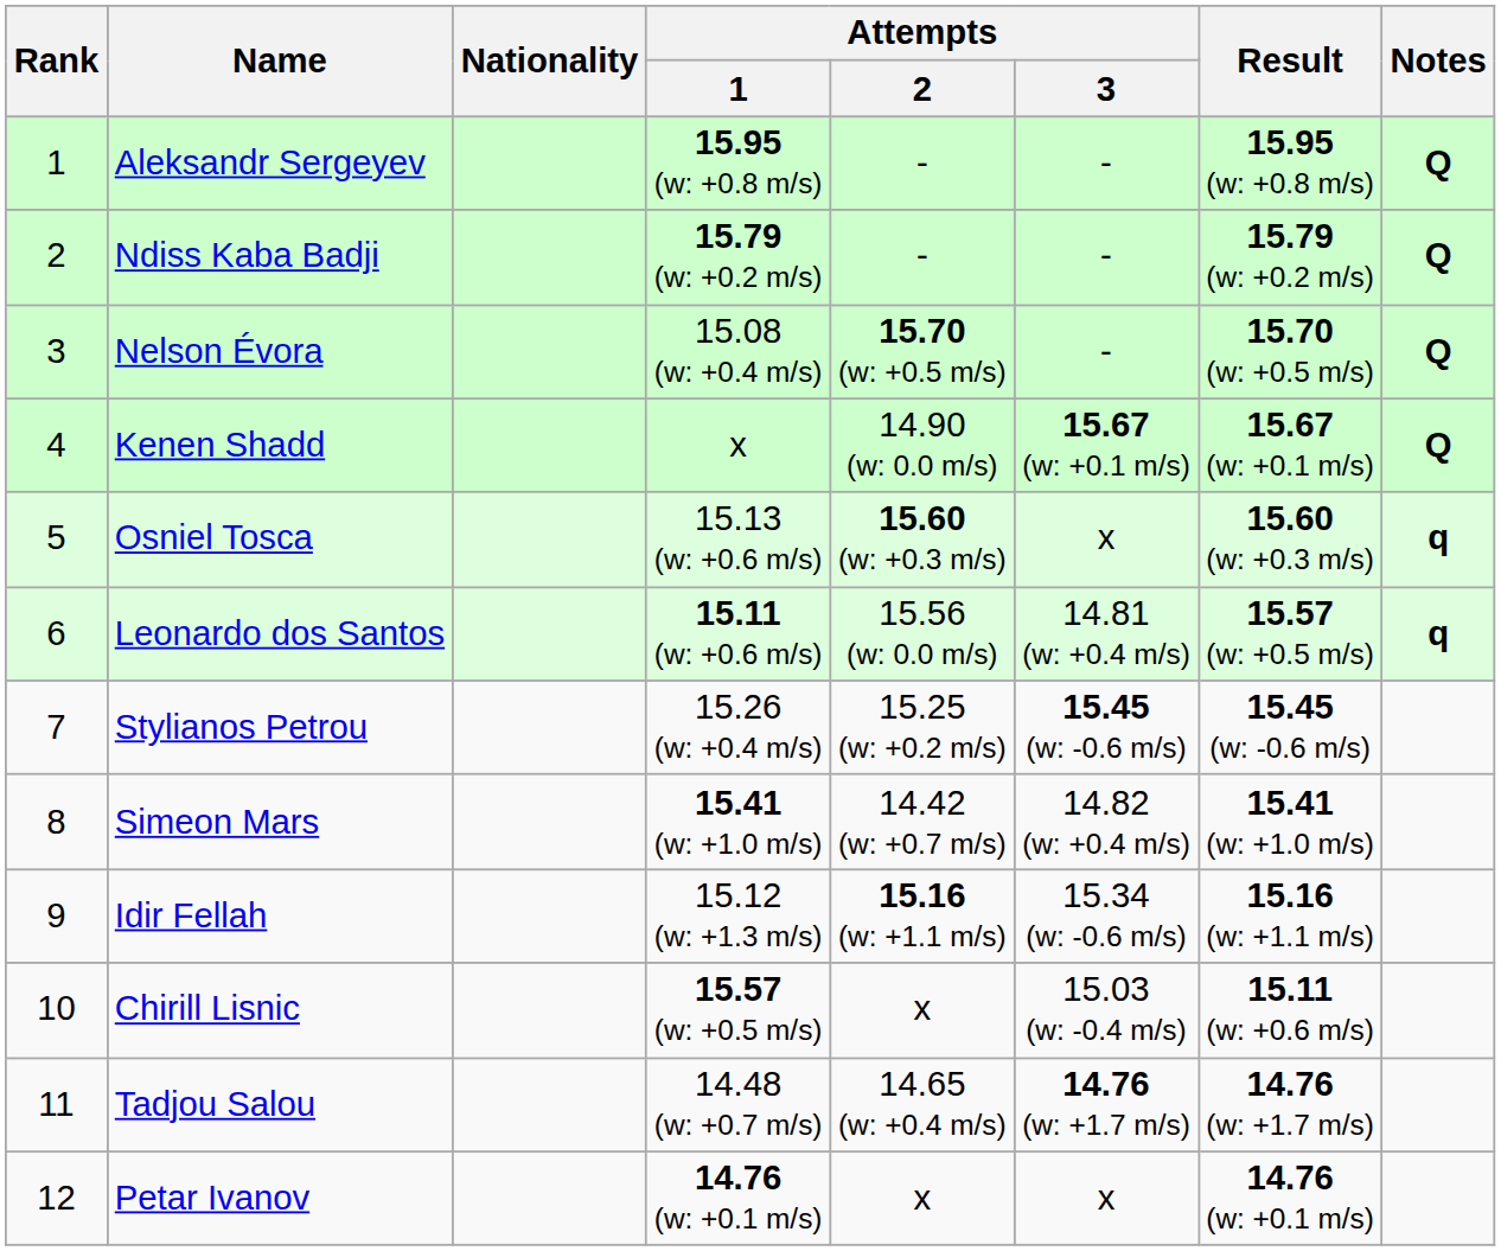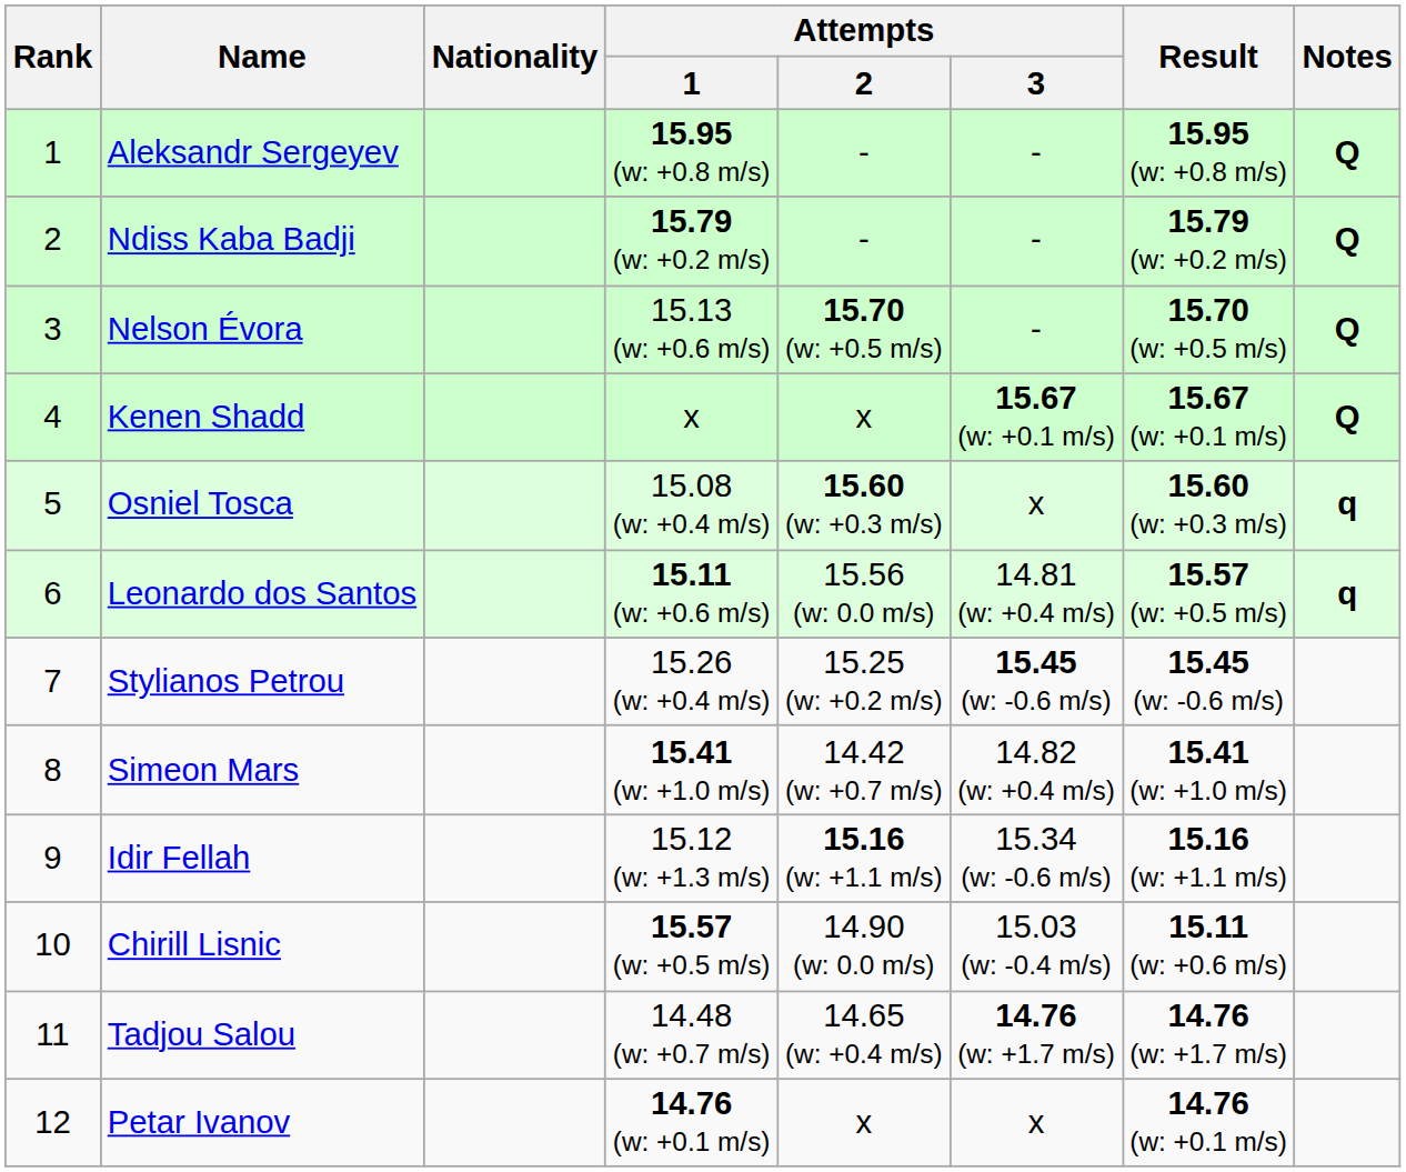Nelson Évora | Attempts / 1: 15.08 (w: +0.4 m/s) -> 15.13 (w: +0.6 m/s)
Kenen Shadd | Attempts / 2: 14.90 (w: 0.0 m/s) -> x
Osniel Tosca | Attempts / 1: 15.13 (w: +0.6 m/s) -> 15.08 (w: +0.4 m/s)
Chirill Lisnic | Attempts / 2: x -> 14.90 (w: 0.0 m/s)
